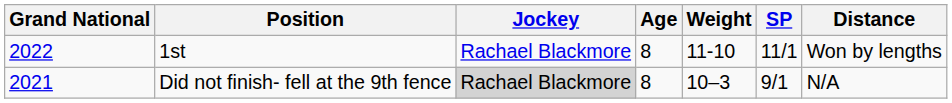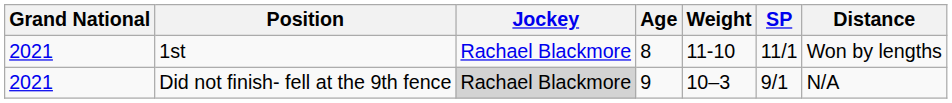1st | Grand National: 2022 -> 2021
Did not finish- fell at the 9th fence | Age: 8 -> 9
